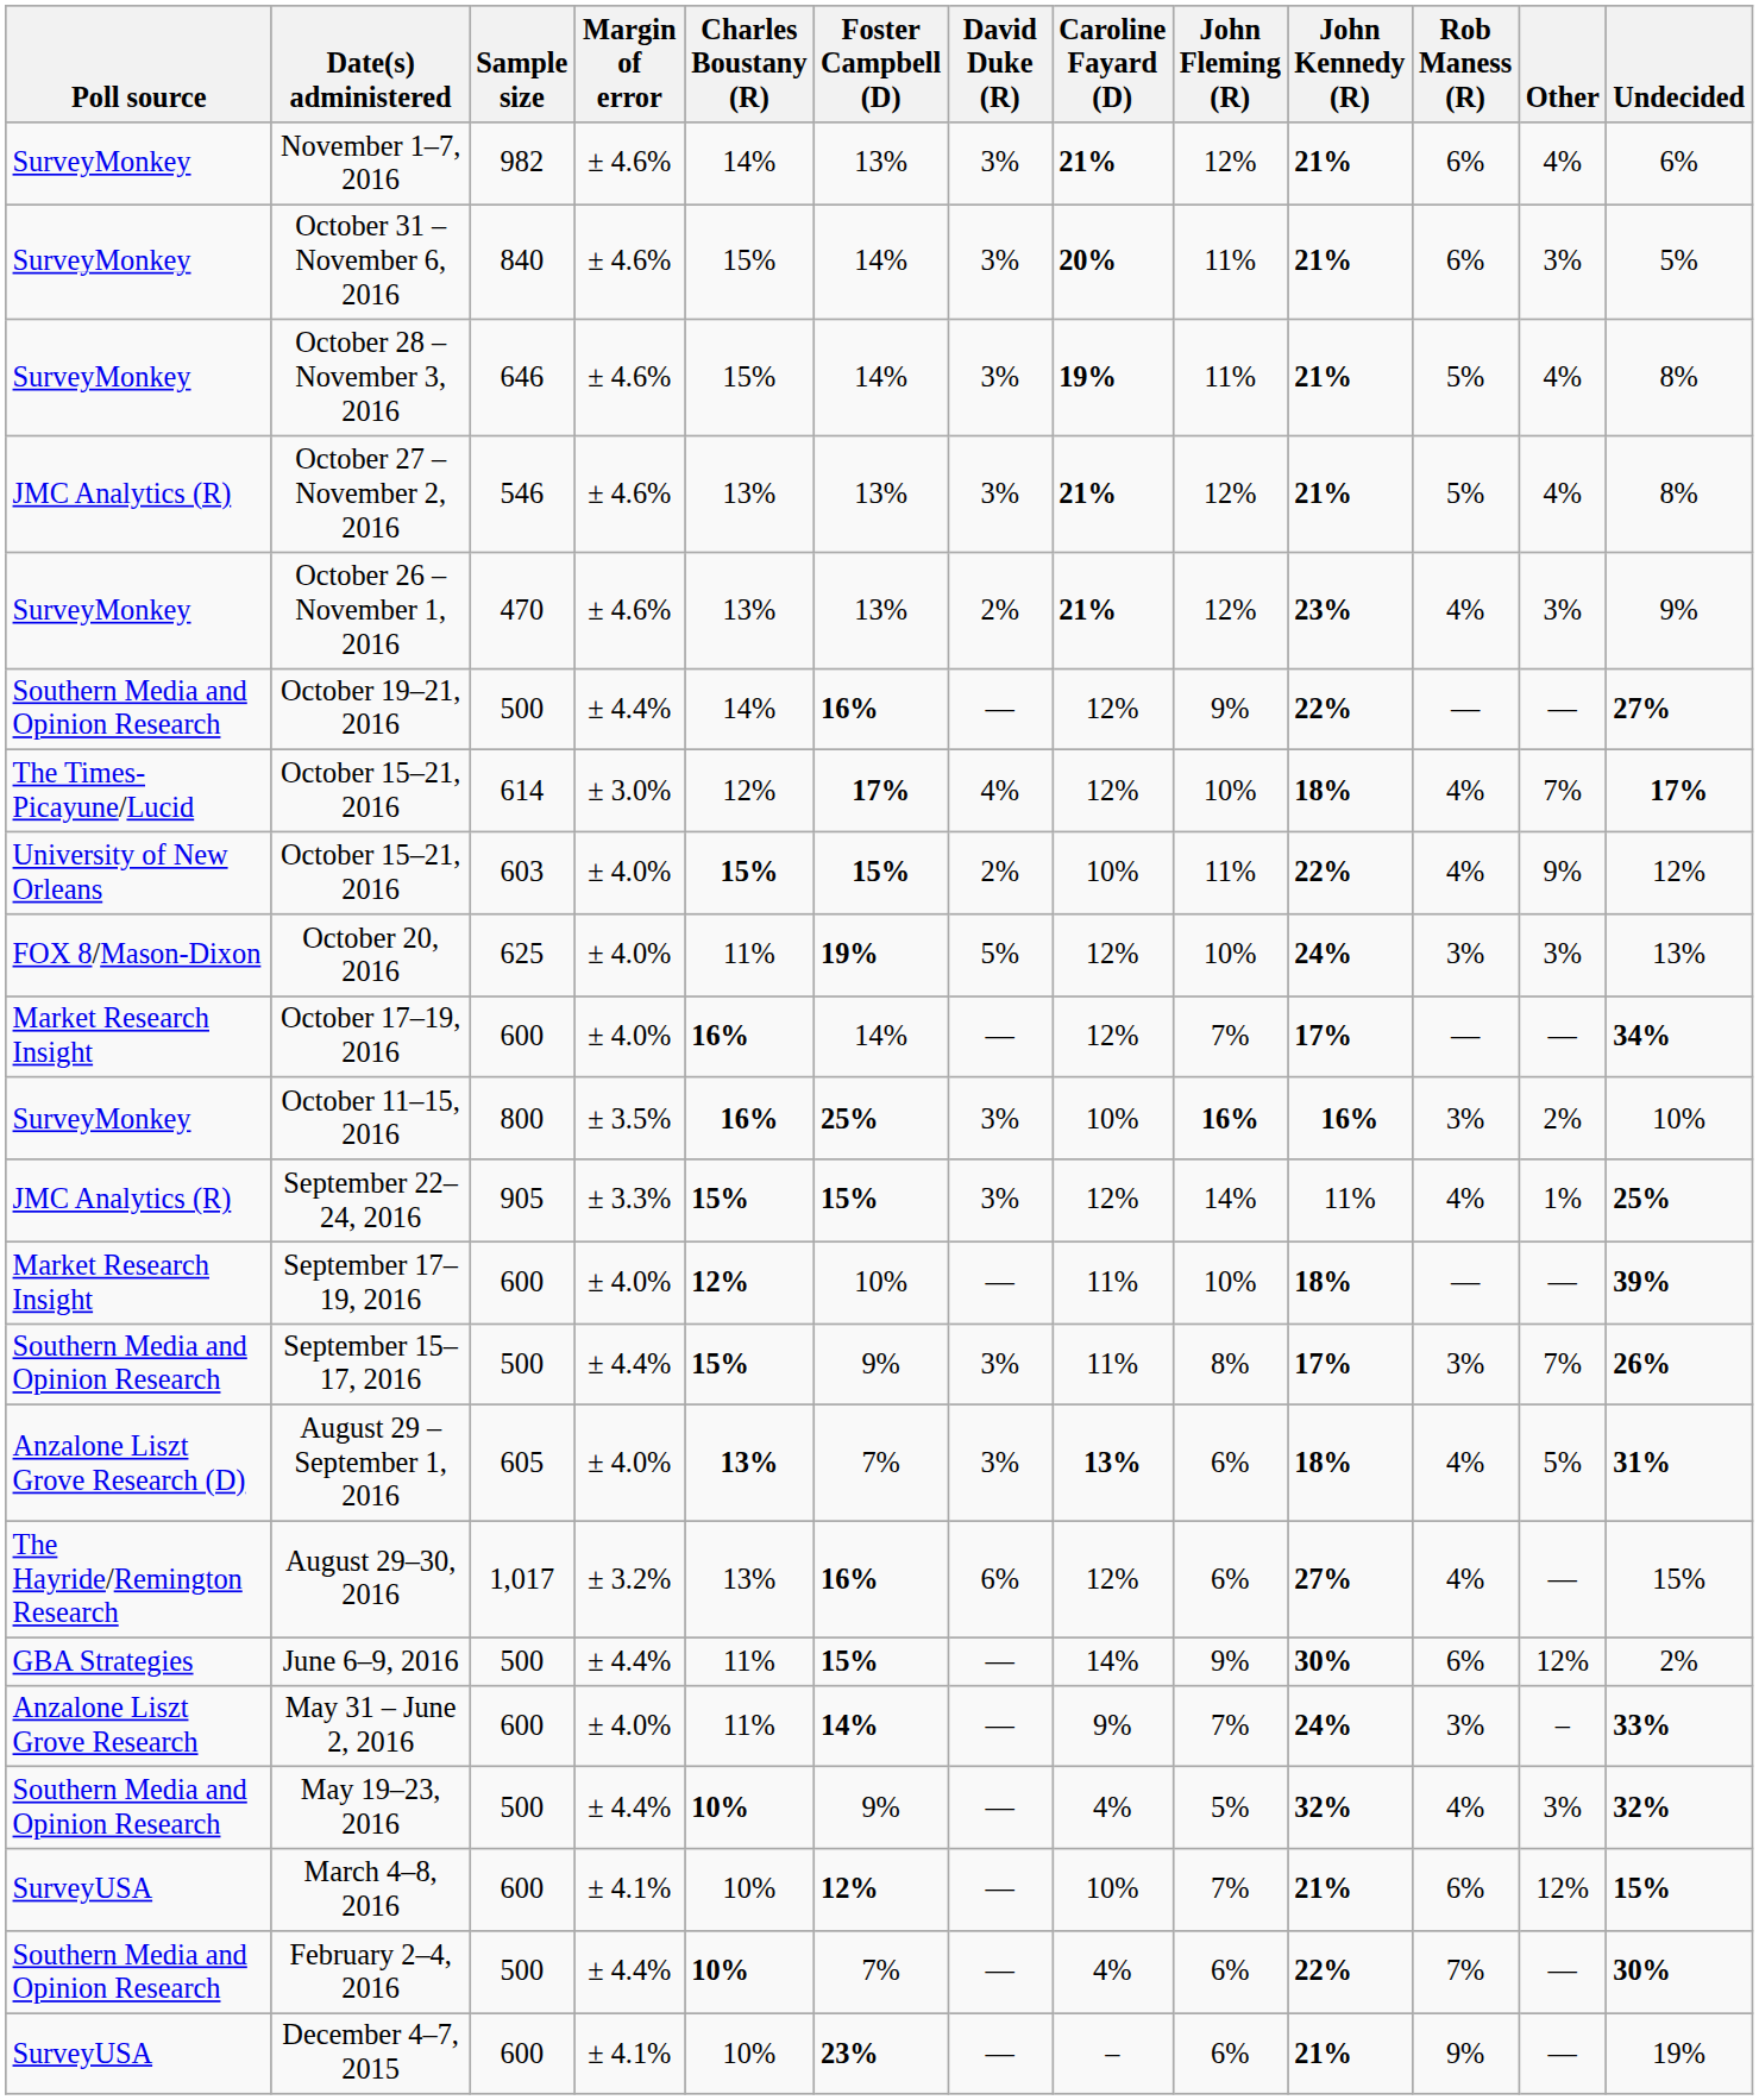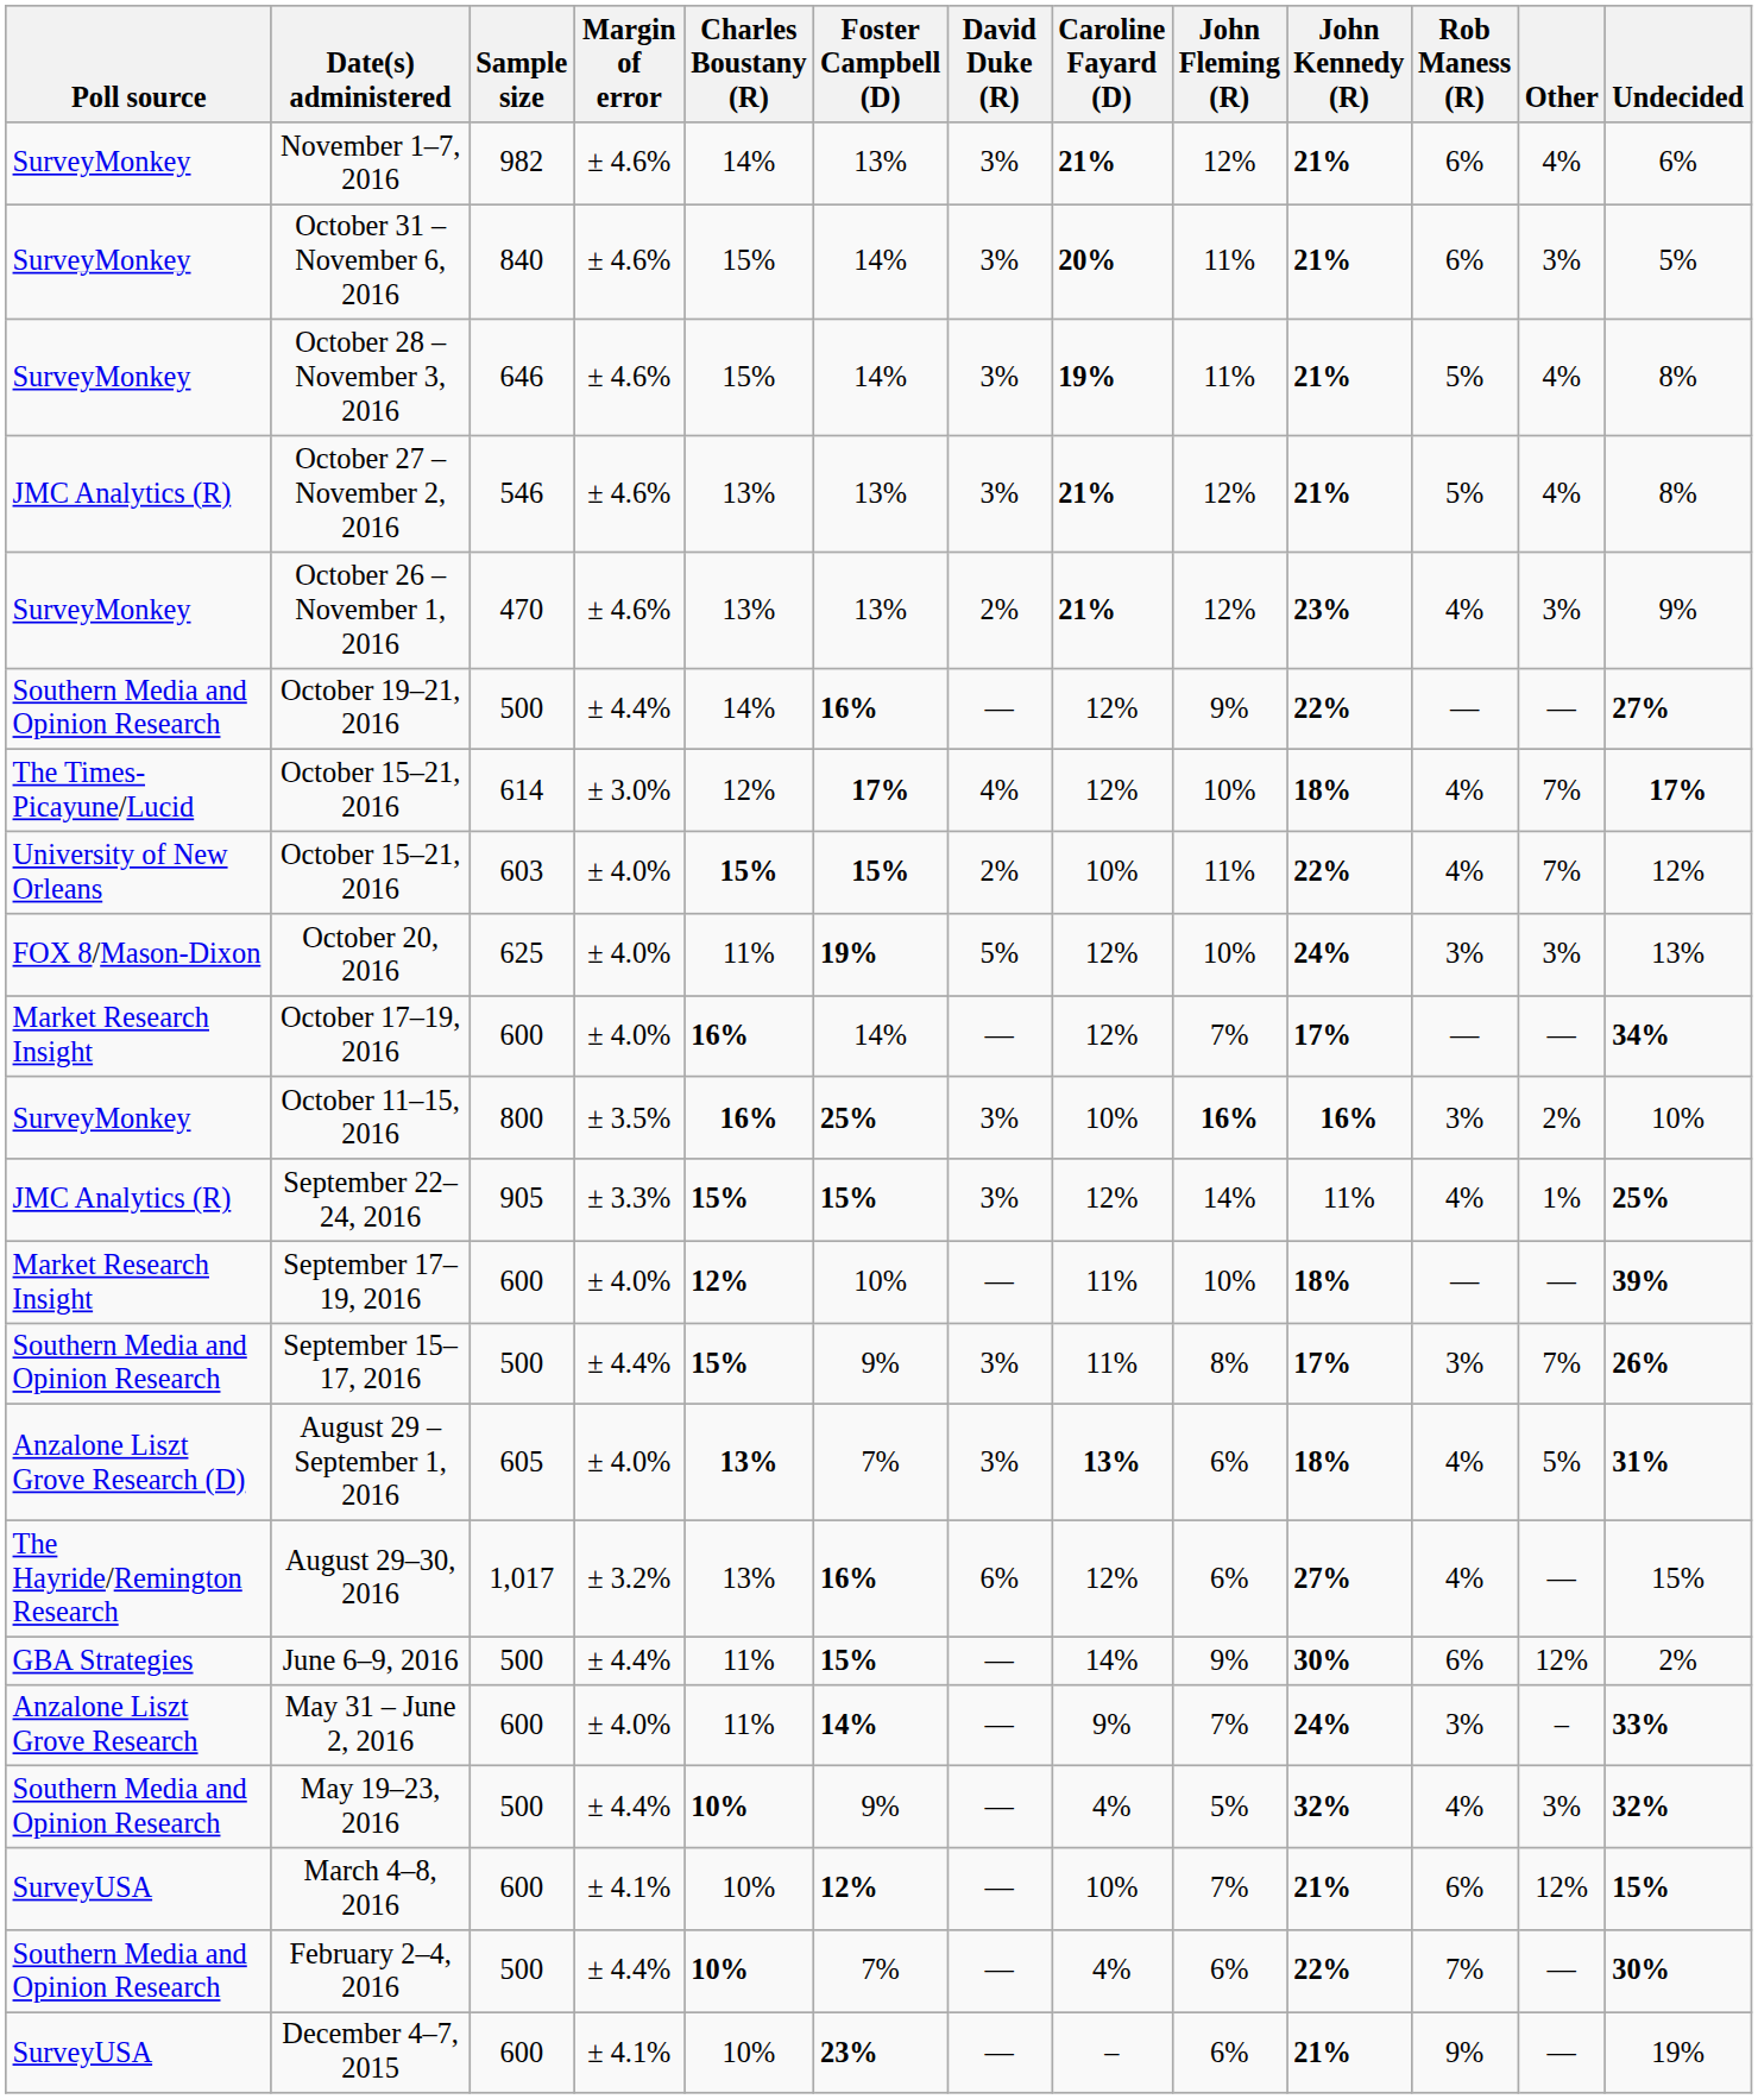October 15–21, 2016 / 603 | Other: 9% -> 7%
